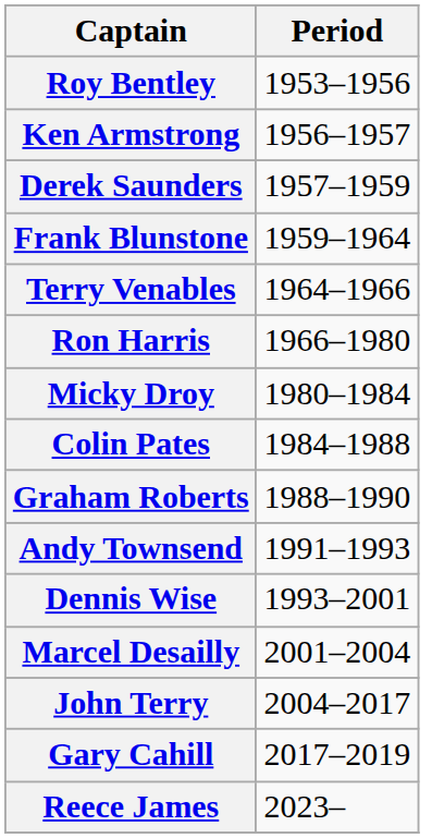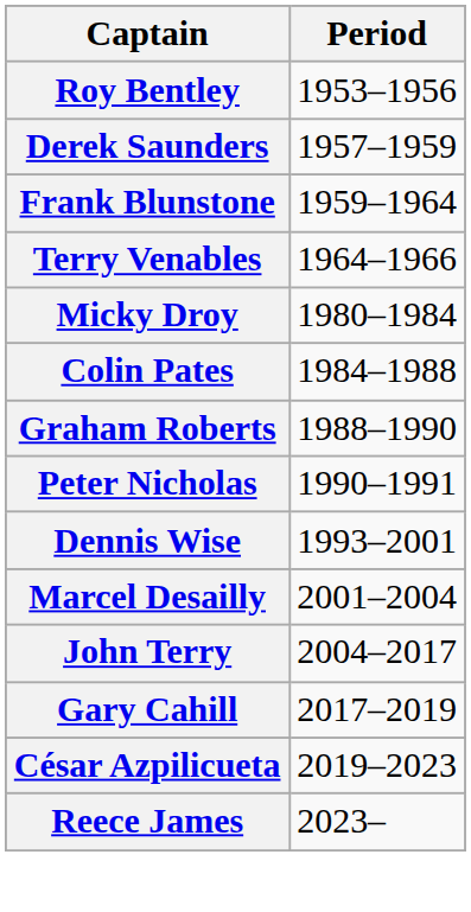- row: Ken Armstrong | 1956–1957
- row: Ron Harris | 1966–1980
+ row: Peter Nicholas | 1990–1991
- row: Andy Townsend | 1991–1993
+ row: César Azpilicueta | 2019–2023
